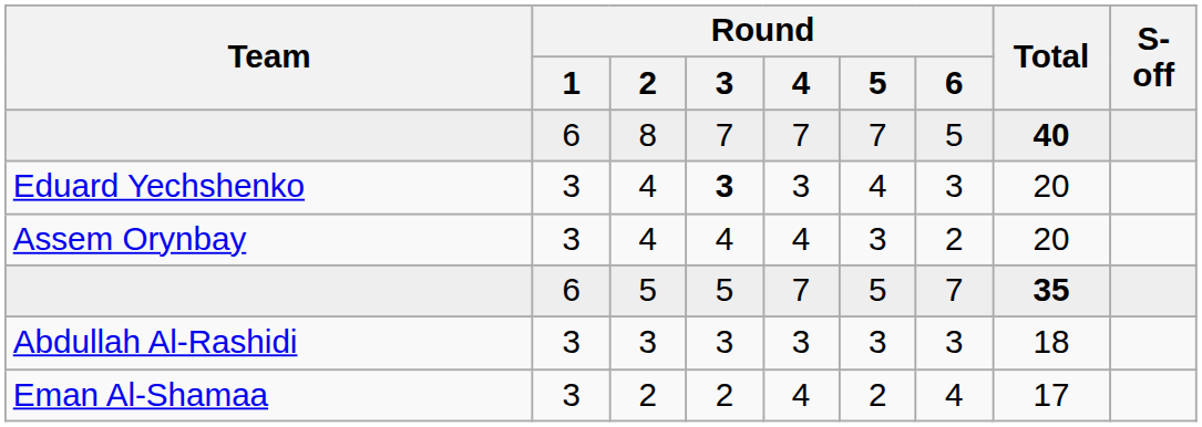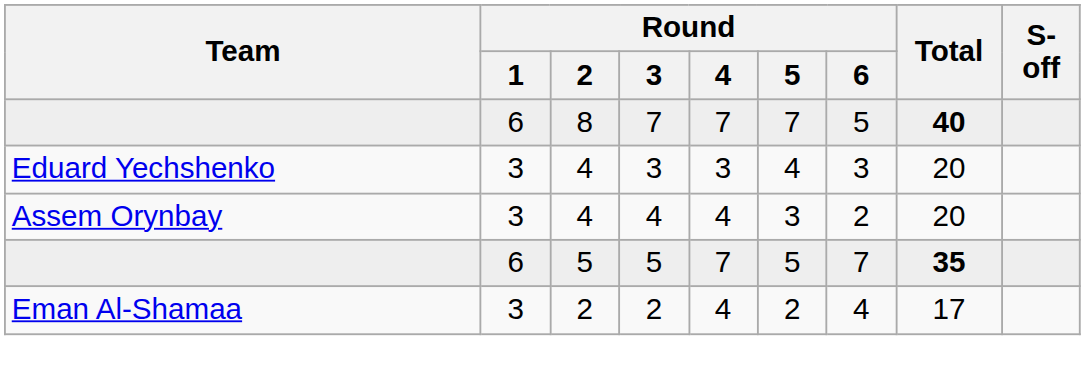Eduard Yechshenko | Round / 3: bold -> normal
- row: Abdullah Al-Rashidi | 3 | 3 | 3 | 3 | 3 | 3 | 18
